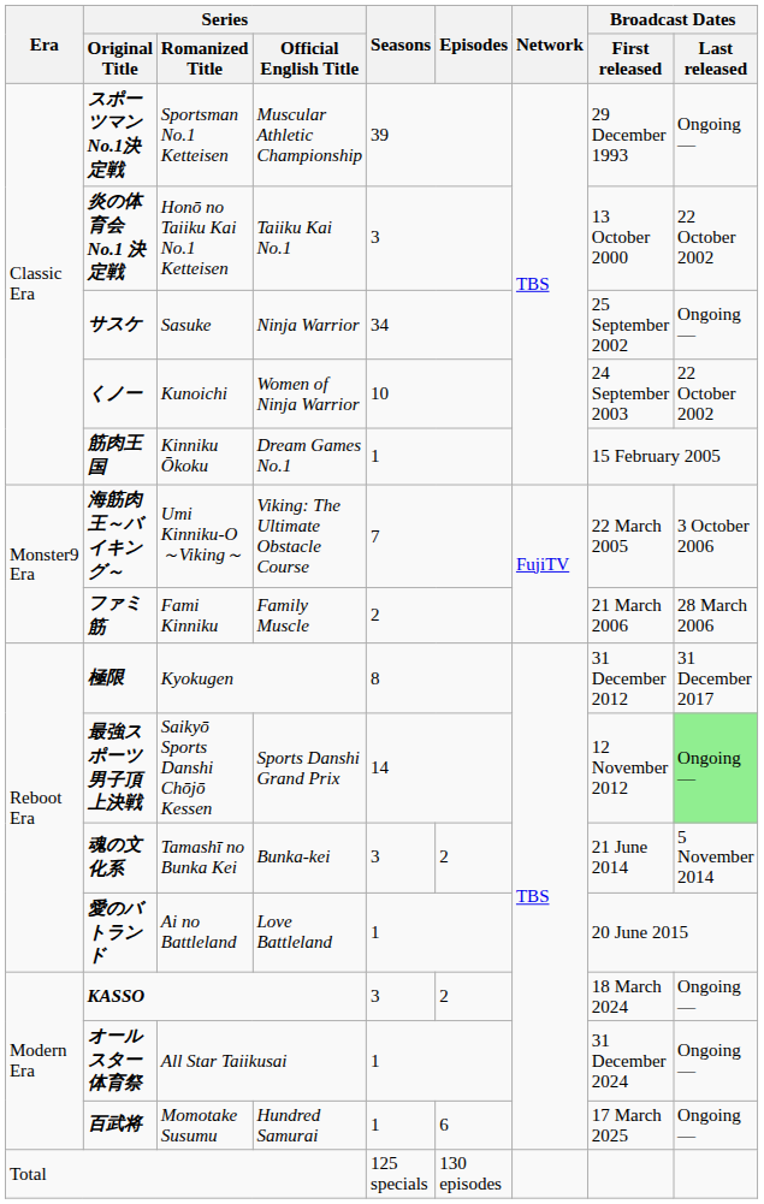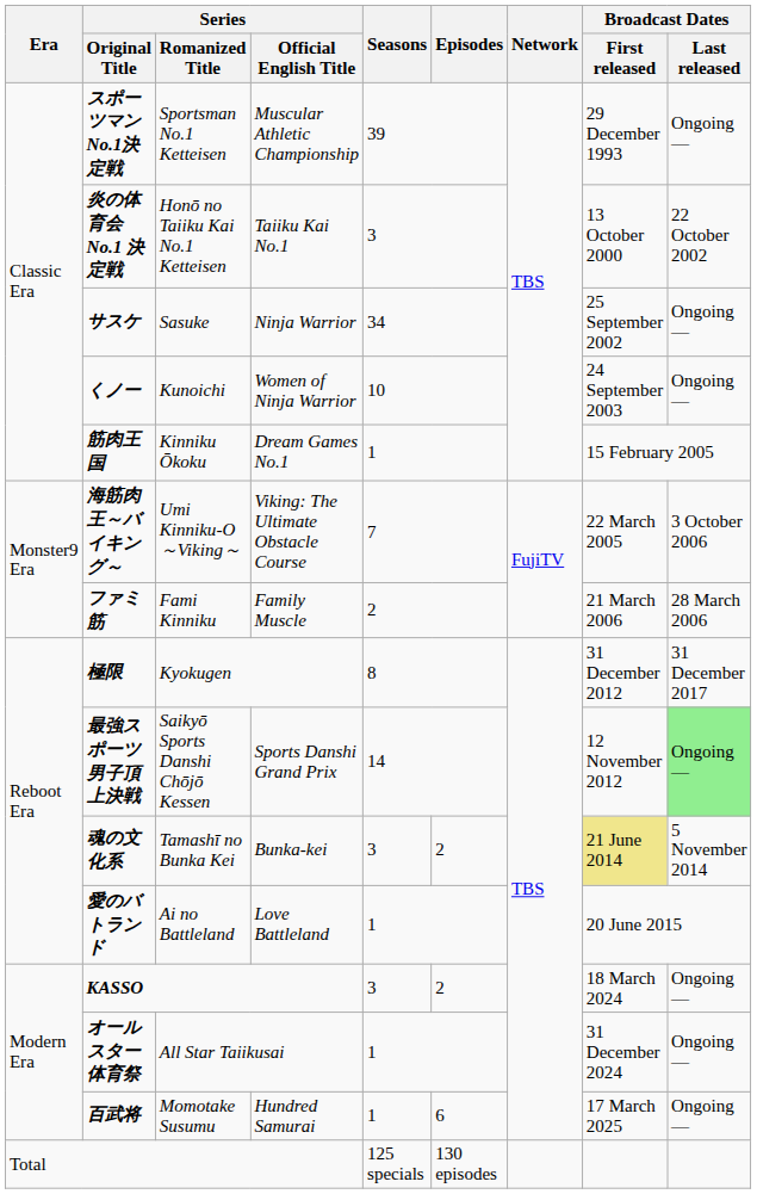くノー | Broadcast Dates / Last released: 22 October 2002 -> Ongoing —
魂の文化系 | Broadcast Dates / First released: no background -> khaki background
